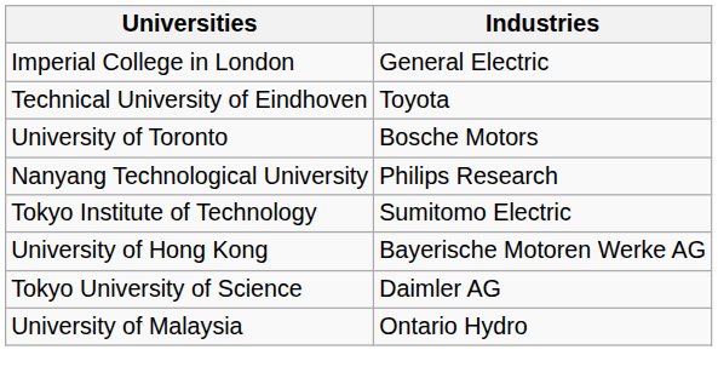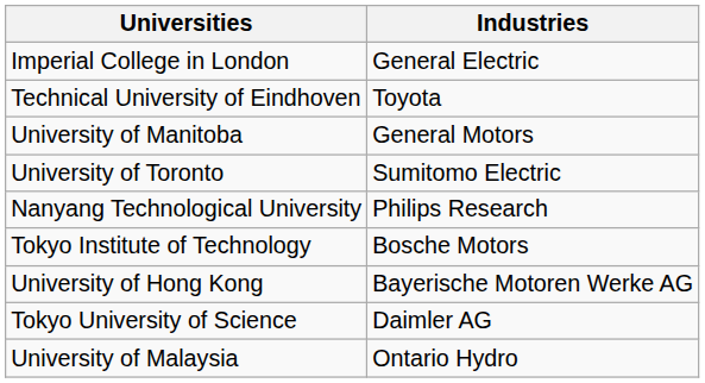+ row: University of Manitoba | General Motors
University of Toronto | Industries: Bosche Motors -> Sumitomo Electric
Tokyo Institute of Technology | Industries: Sumitomo Electric -> Bosche Motors
